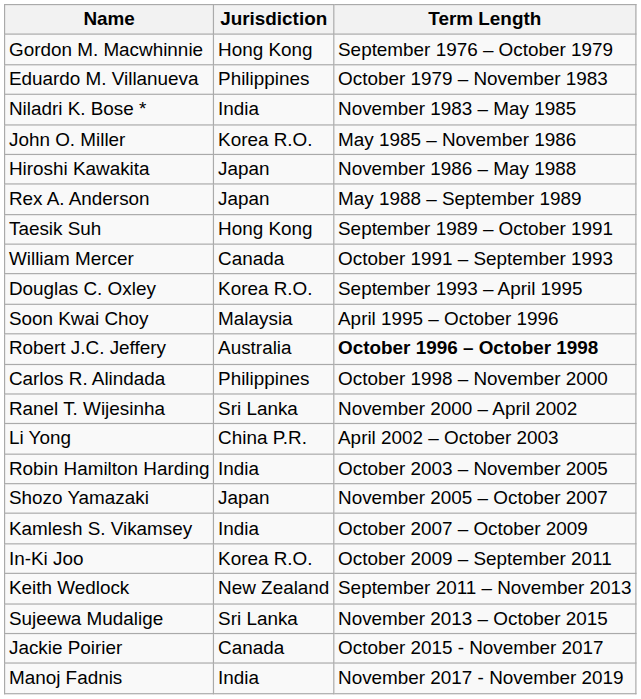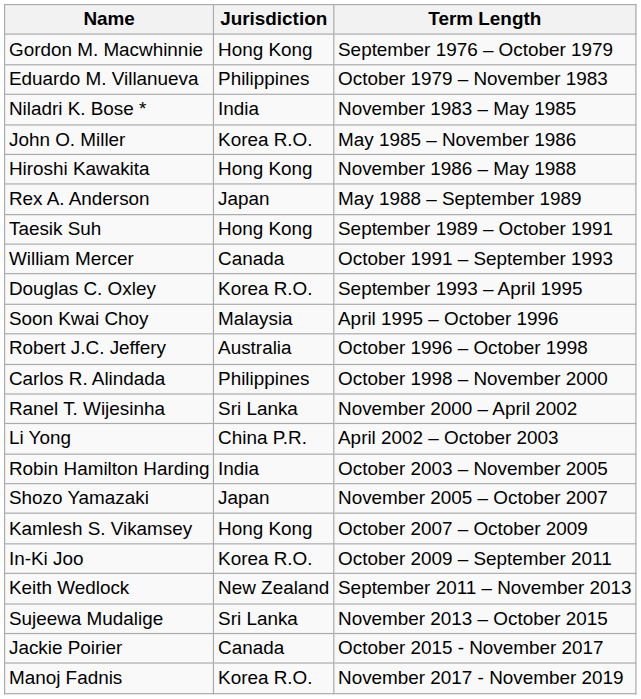Hiroshi Kawakita | Jurisdiction: Japan -> Hong Kong
Robert J.C. Jeffery | Term Length: bold -> normal
Kamlesh S. Vikamsey | Jurisdiction: India -> Hong Kong
Manoj Fadnis | Jurisdiction: India -> Korea R.O.
